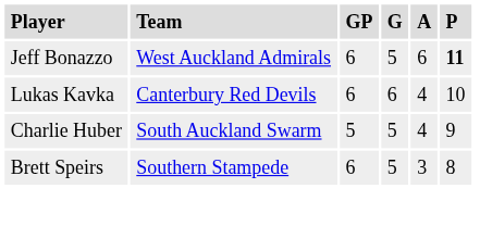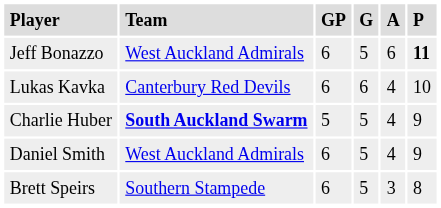Charlie Huber | Team: normal -> bold
+ row: Daniel Smith | West Auckland Admirals | 6 | 5 | 4 | 9
